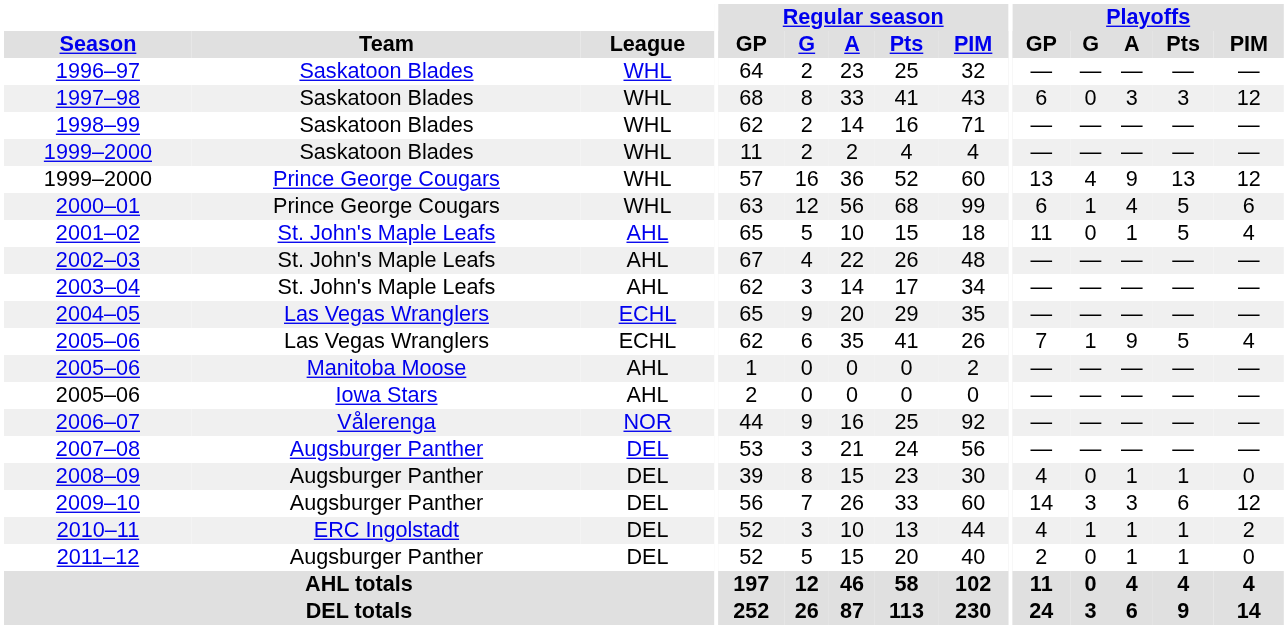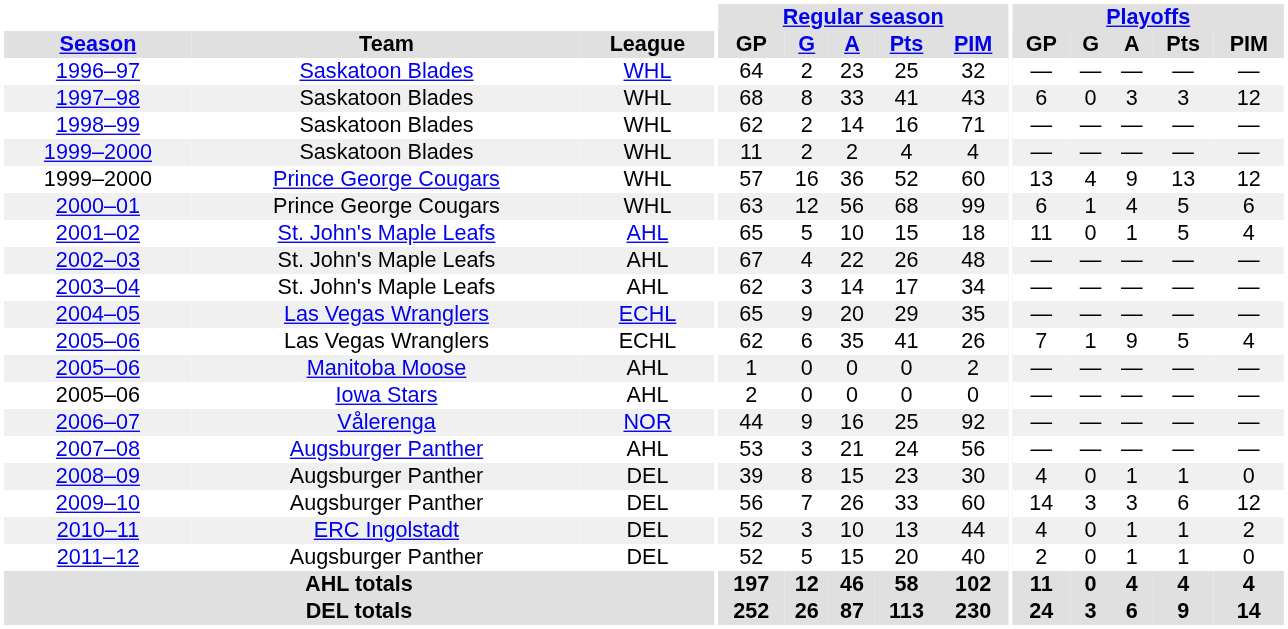2007–08 | League: DEL -> AHL
2010–11 | Playoffs / G: 1 -> 0
